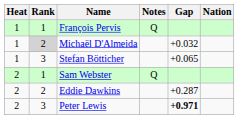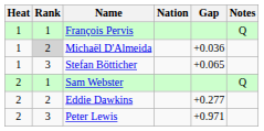columns swapped: Nation <-> Notes
Michaël D'Almeida | Gap: +0.032 -> +0.036
Eddie Dawkins | Gap: +0.287 -> +0.277
Peter Lewis | Gap: bold -> normal
